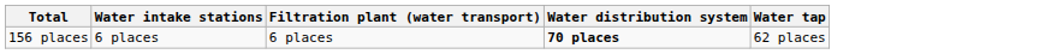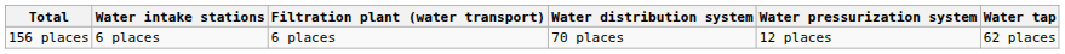+ column: Water pressurization system | 12 places
156 places | Water distribution system: bold -> normal
